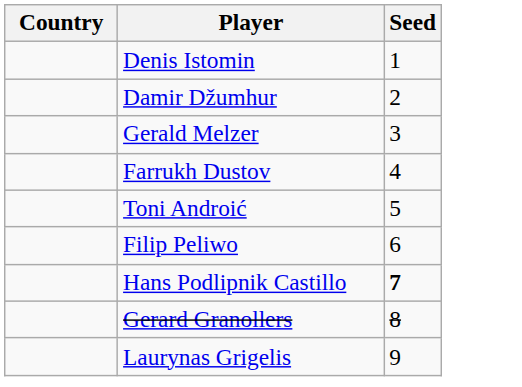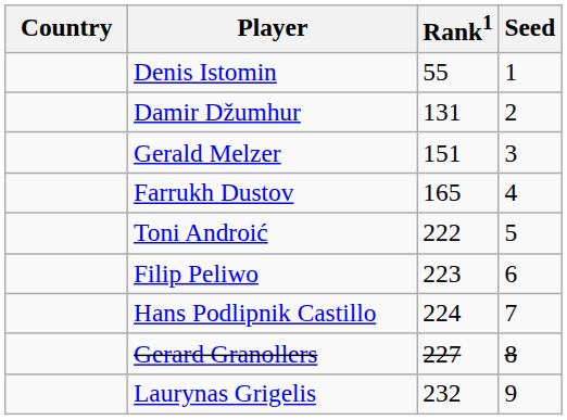+ column: Rank1 | 55 | 131 | 151 | 165 | 222 | 223 | 224 | 227 | 232
Hans Podlipnik Castillo | Seed: bold -> normal
